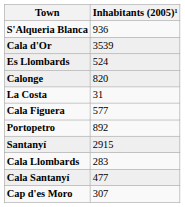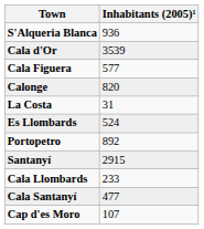rows swapped: Cala Figuera <-> Es Llombards
Cala Llombards | Inhabitants (2005)¹: 283 -> 233
Cap d'es Moro | Inhabitants (2005)¹: 307 -> 107
